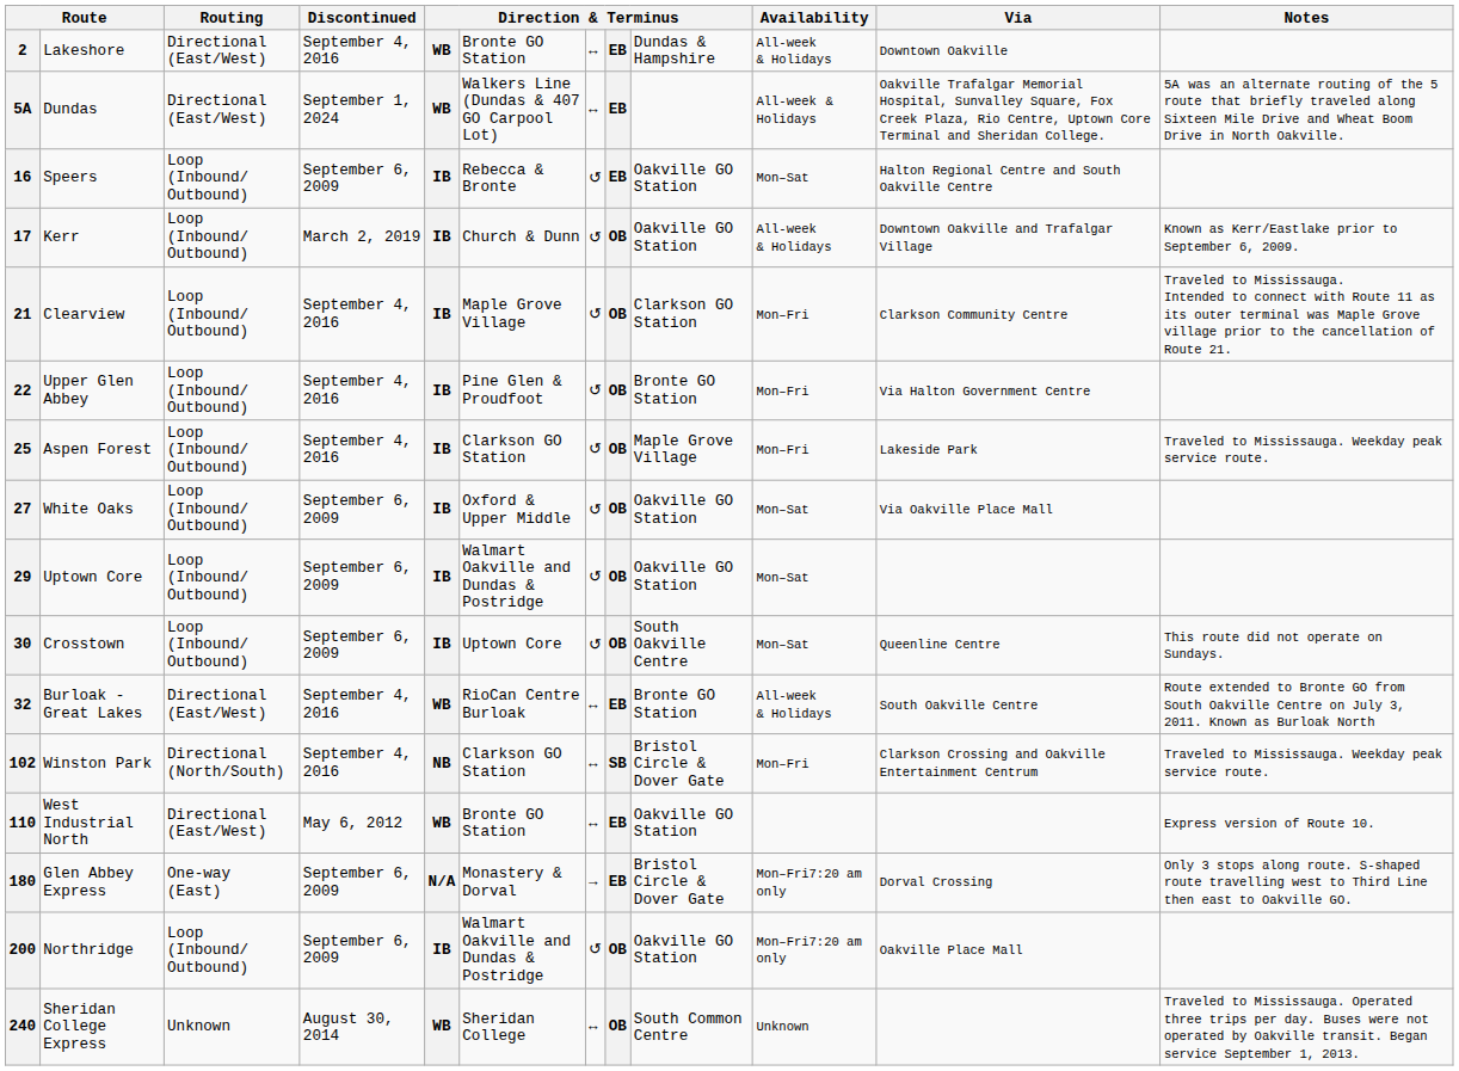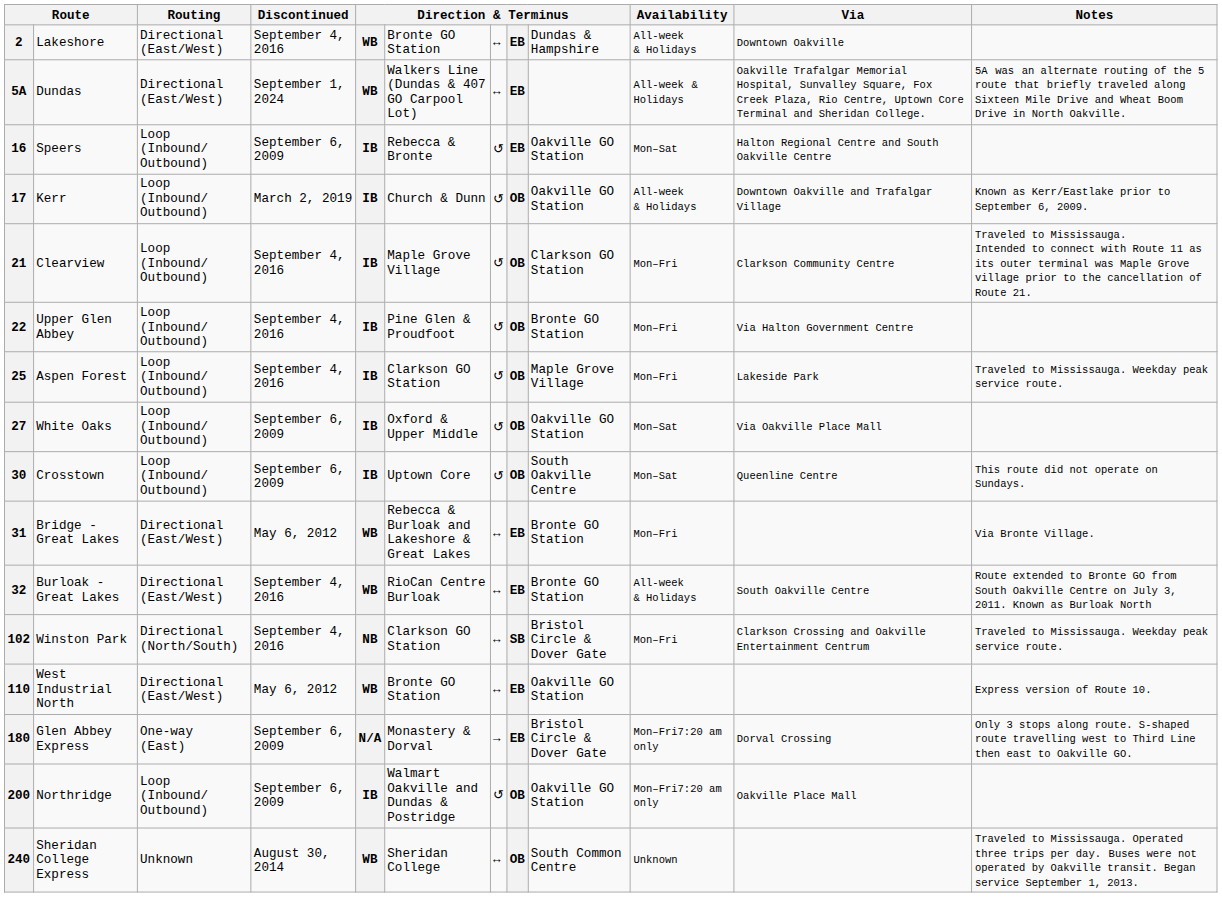- row: 29 | Uptown Core | Loop (Inbound/ Outbound) | September 6, 2009 | IB | Walmart Oakville and Dundas & Postridge | ↺ | OB | Oakville GO Station | Mon–Sat
+ row: 31 | Bridge - Great Lakes | Directional (East/West) | May 6, 2012 | WB | Rebecca & Burloak and Lakeshore & Great Lakes | ↔ | EB | Bronte GO Station | Mon–Fri | Via Bronte Village.
